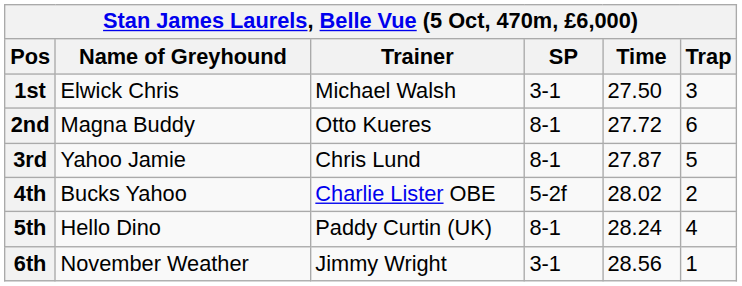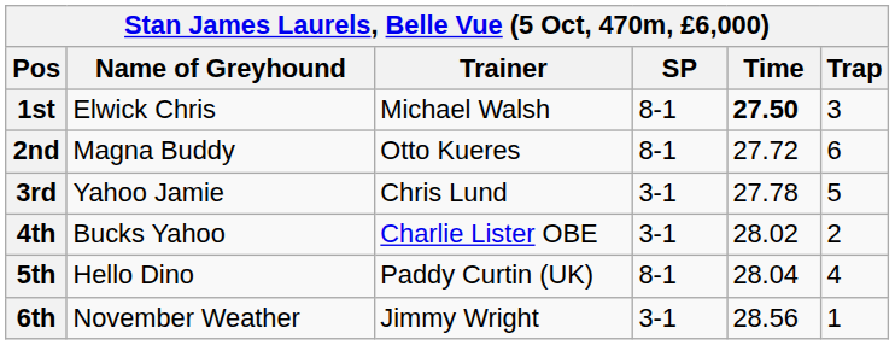1st | SP: 3-1 -> 8-1
1st | Time: normal -> bold
3rd | SP: 8-1 -> 3-1
3rd | Time: 27.87 -> 27.78
4th | SP: 5-2f -> 3-1
5th | Time: 28.24 -> 28.04
